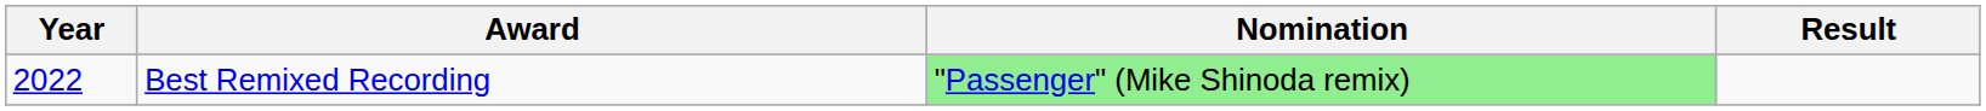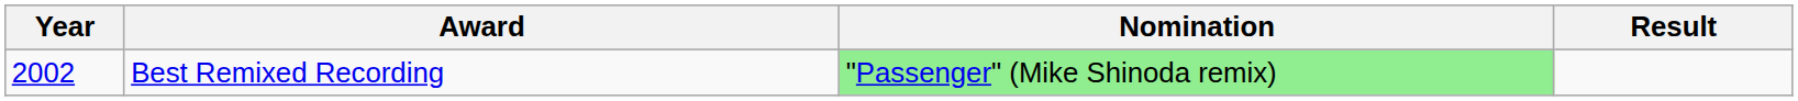Best Remixed Recording | Year: 2022 -> 2002
